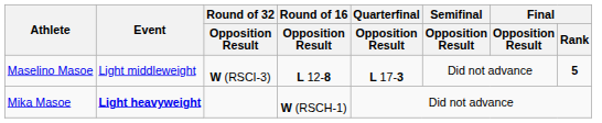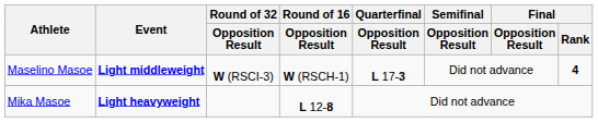Maselino Masoe | Event: normal -> bold
Maselino Masoe | Round of 16 / Opposition Result: L 12-8 -> W (RSCH-1)
Maselino Masoe | Final / Rank: 5 -> 4
Mika Masoe | Round of 16 / Opposition Result: W (RSCH-1) -> L 12-8
